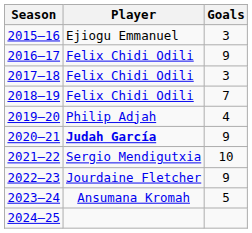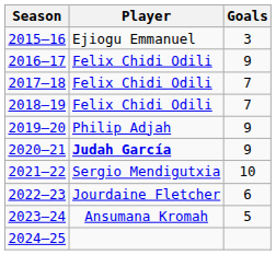2017–18 | Goals: 3 -> 7
2019–20 | Goals: 4 -> 9
2022–23 | Goals: 9 -> 6
